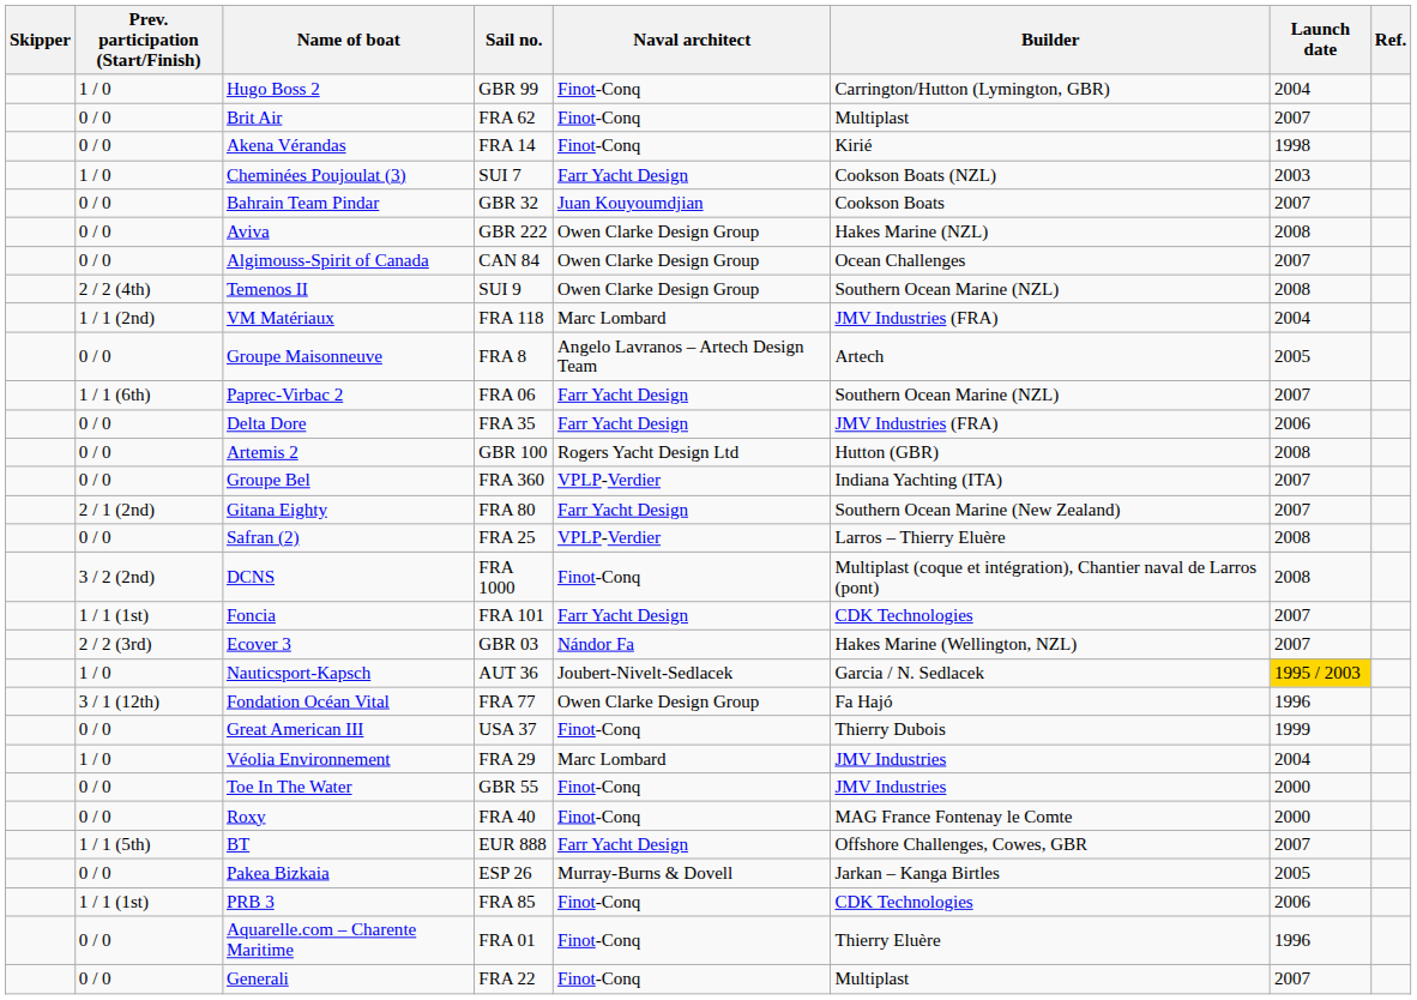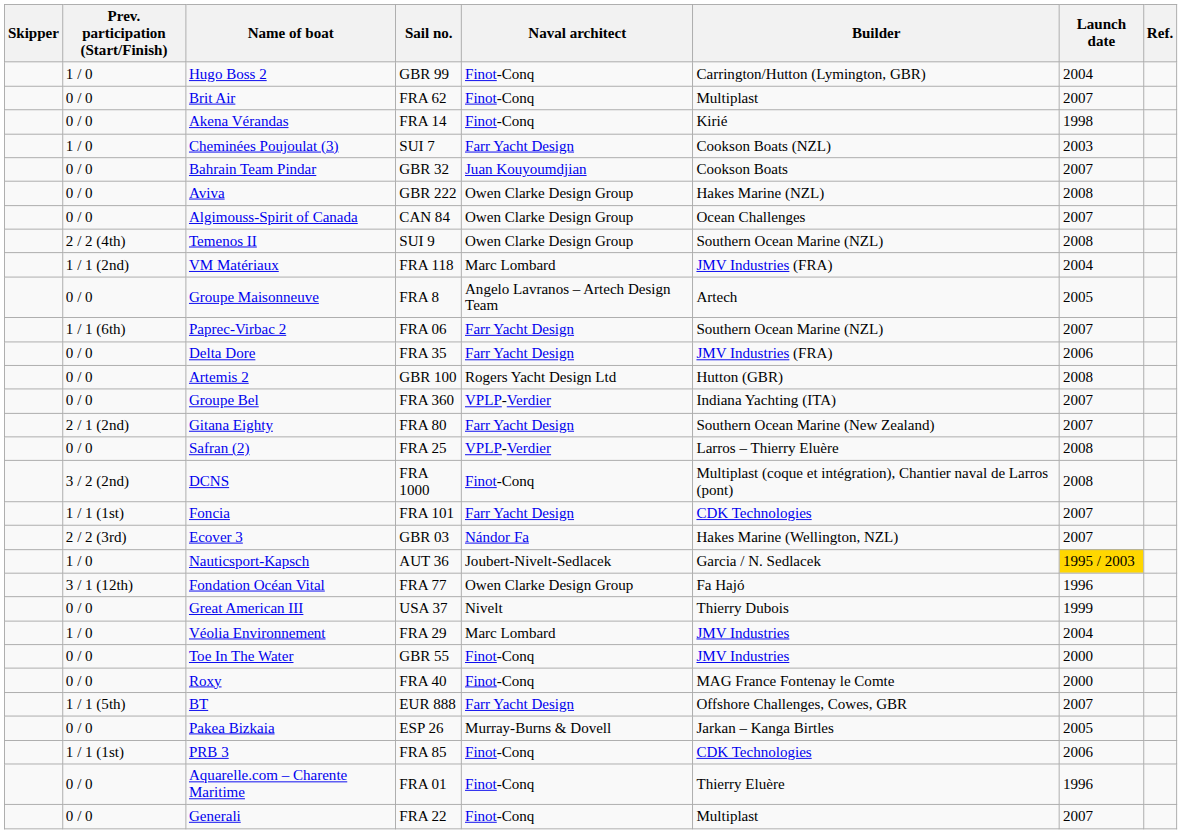Great American III | Naval architect: Finot-Conq -> Nivelt
